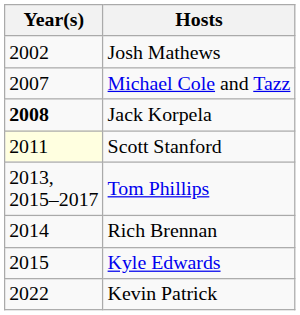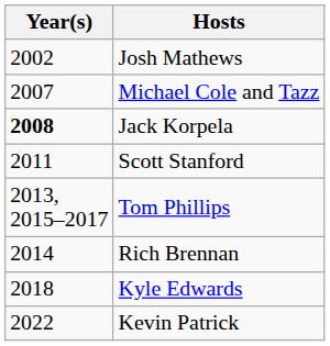Scott Stanford | Year(s): lightyellow background -> no background
Kyle Edwards | Year(s): 2015 -> 2018
